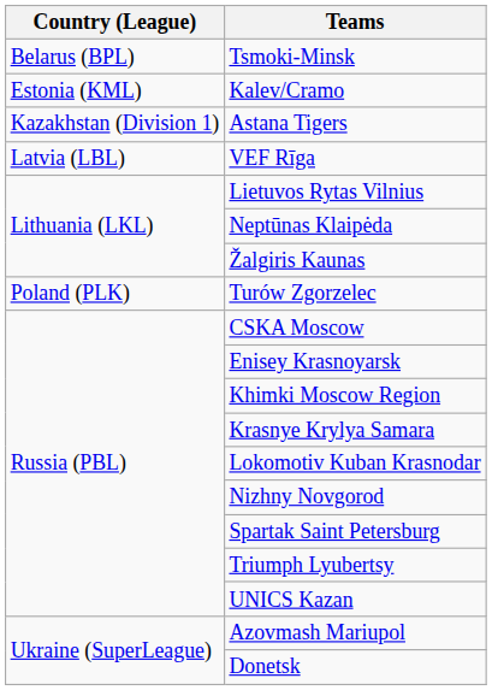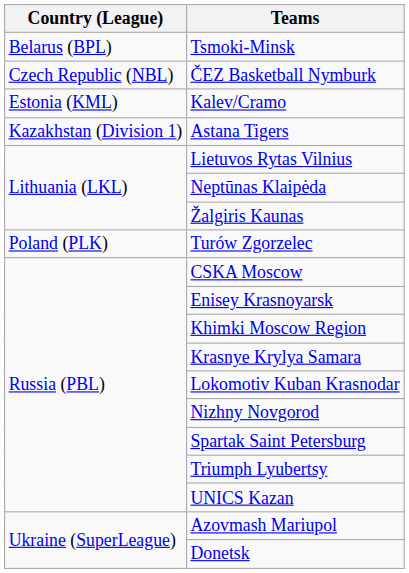+ row: Czech Republic (NBL) | ČEZ Basketball Nymburk
- row: Latvia (LBL) | VEF Rīga
